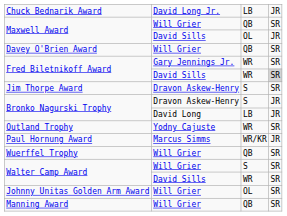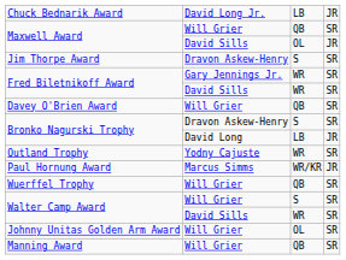rows swapped: Davey O'Brien Award <-> Jim Thorpe Award
Fred Biletnikoff Award / David Sills | column 4: lightgrey background -> no background
Bronko Nagurski Trophy / Dravon Askew-Henry | column 4: JR -> SR
